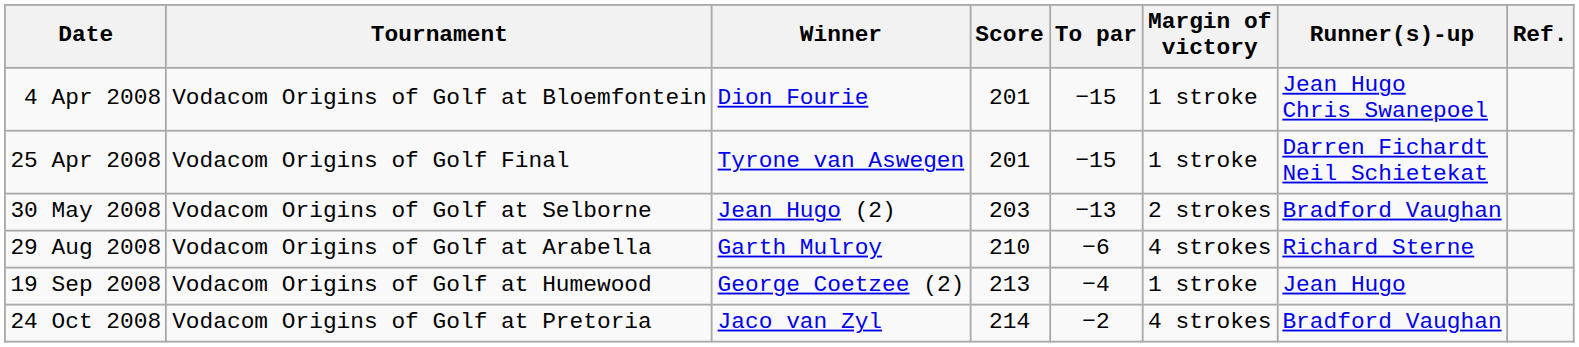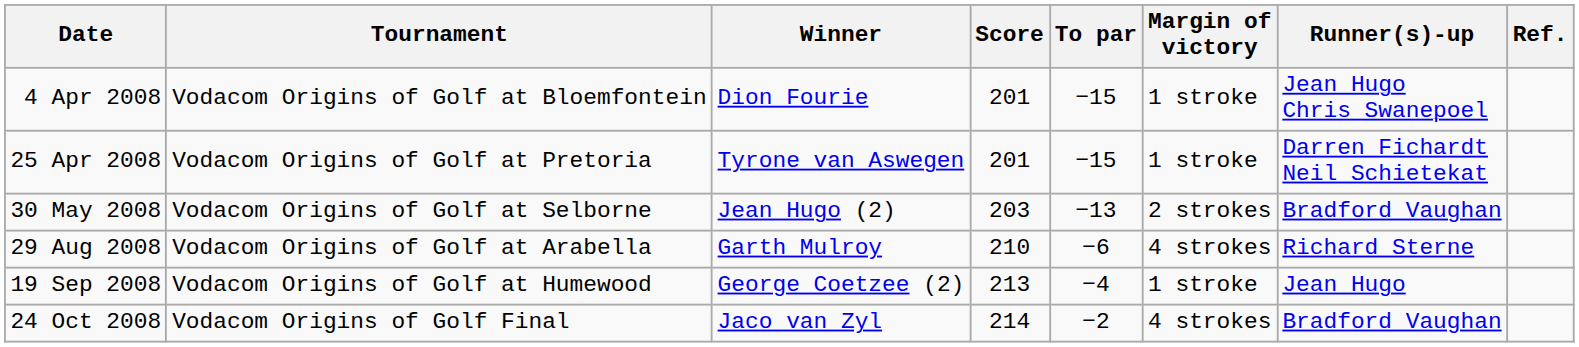25 Apr 2008 | Tournament: Vodacom Origins of Golf Final -> Vodacom Origins of Golf at Pretoria
24 Oct 2008 | Tournament: Vodacom Origins of Golf at Pretoria -> Vodacom Origins of Golf Final
